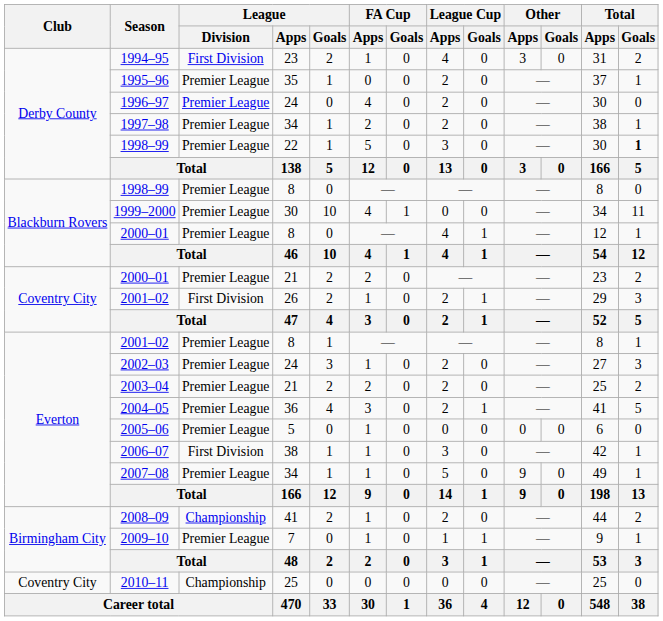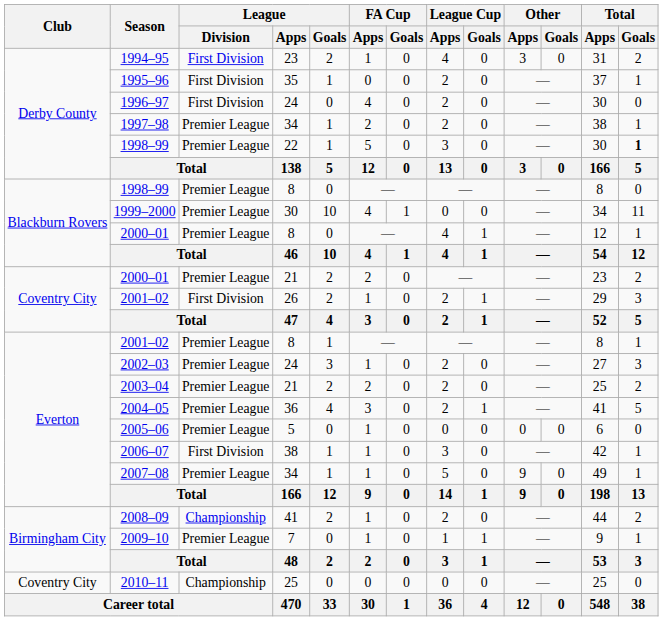1995–96 | League / Division: Premier League -> First Division
1996–97 | League / Division: Premier League -> First Division
